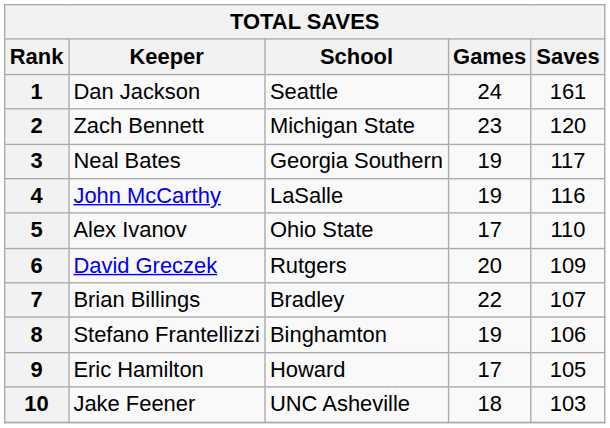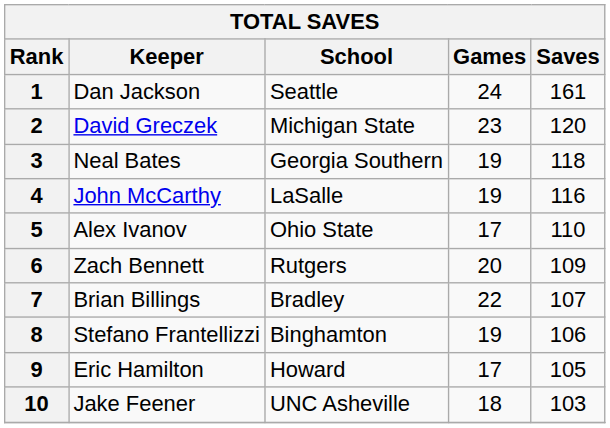2 | Keeper: Zach Bennett -> David Greczek
3 | Saves: 117 -> 118
6 | Keeper: David Greczek -> Zach Bennett
